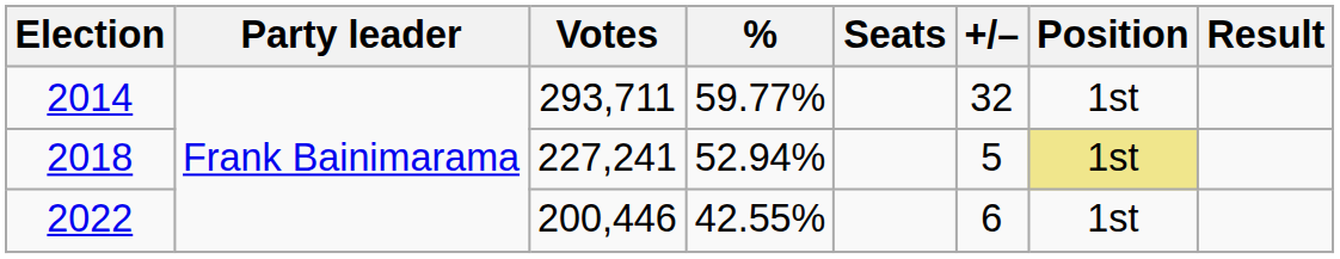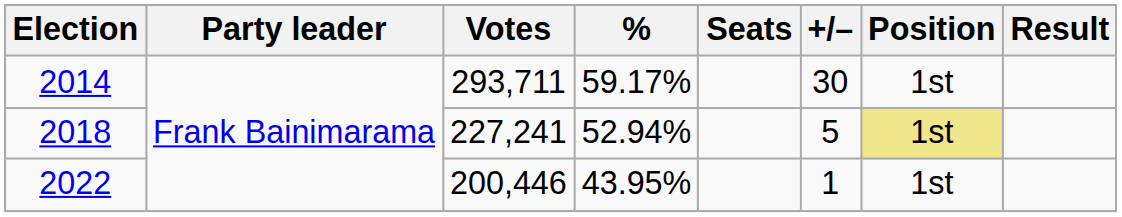2014 | %: 59.77% -> 59.17%
2014 | +/–: 32 -> 30
2022 | %: 42.55% -> 43.95%
2022 | +/–: 6 -> 1
